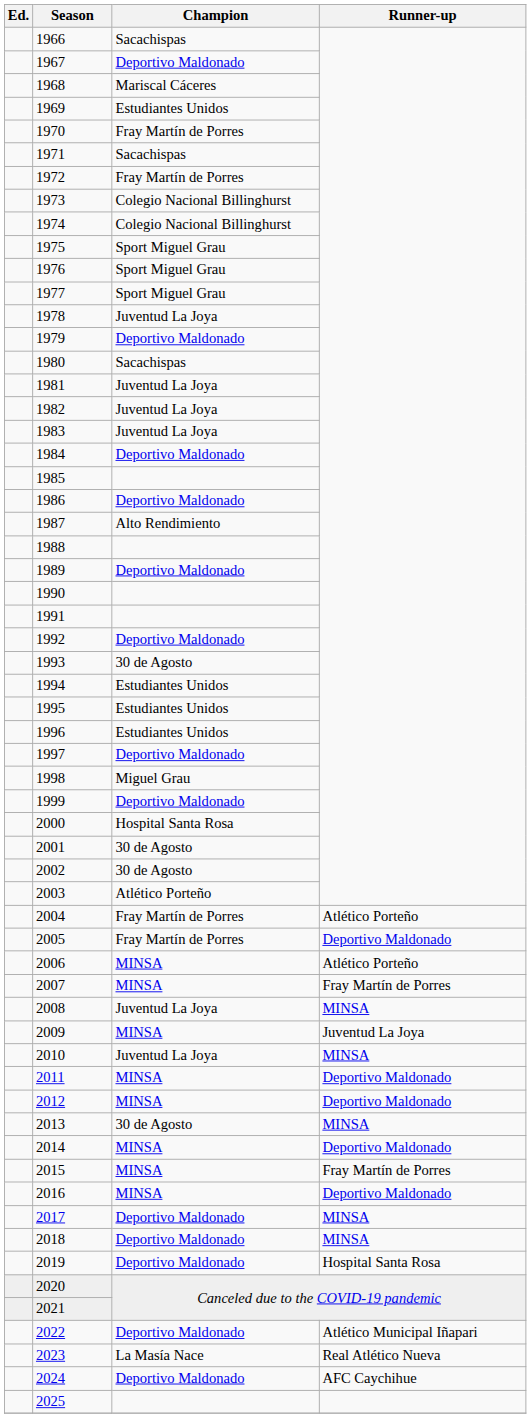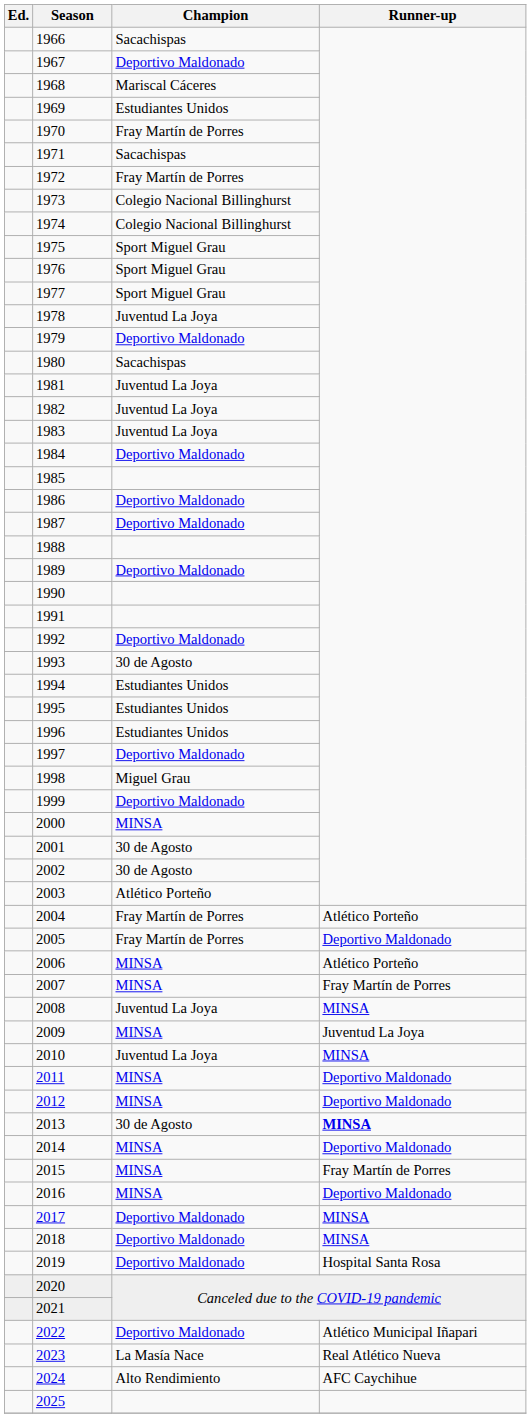1987 | Champion: Alto Rendimiento -> Deportivo Maldonado
2000 | Champion: Hospital Santa Rosa -> MINSA
2013 | Runner-up: normal -> bold
2024 | Champion: Deportivo Maldonado -> Alto Rendimiento
